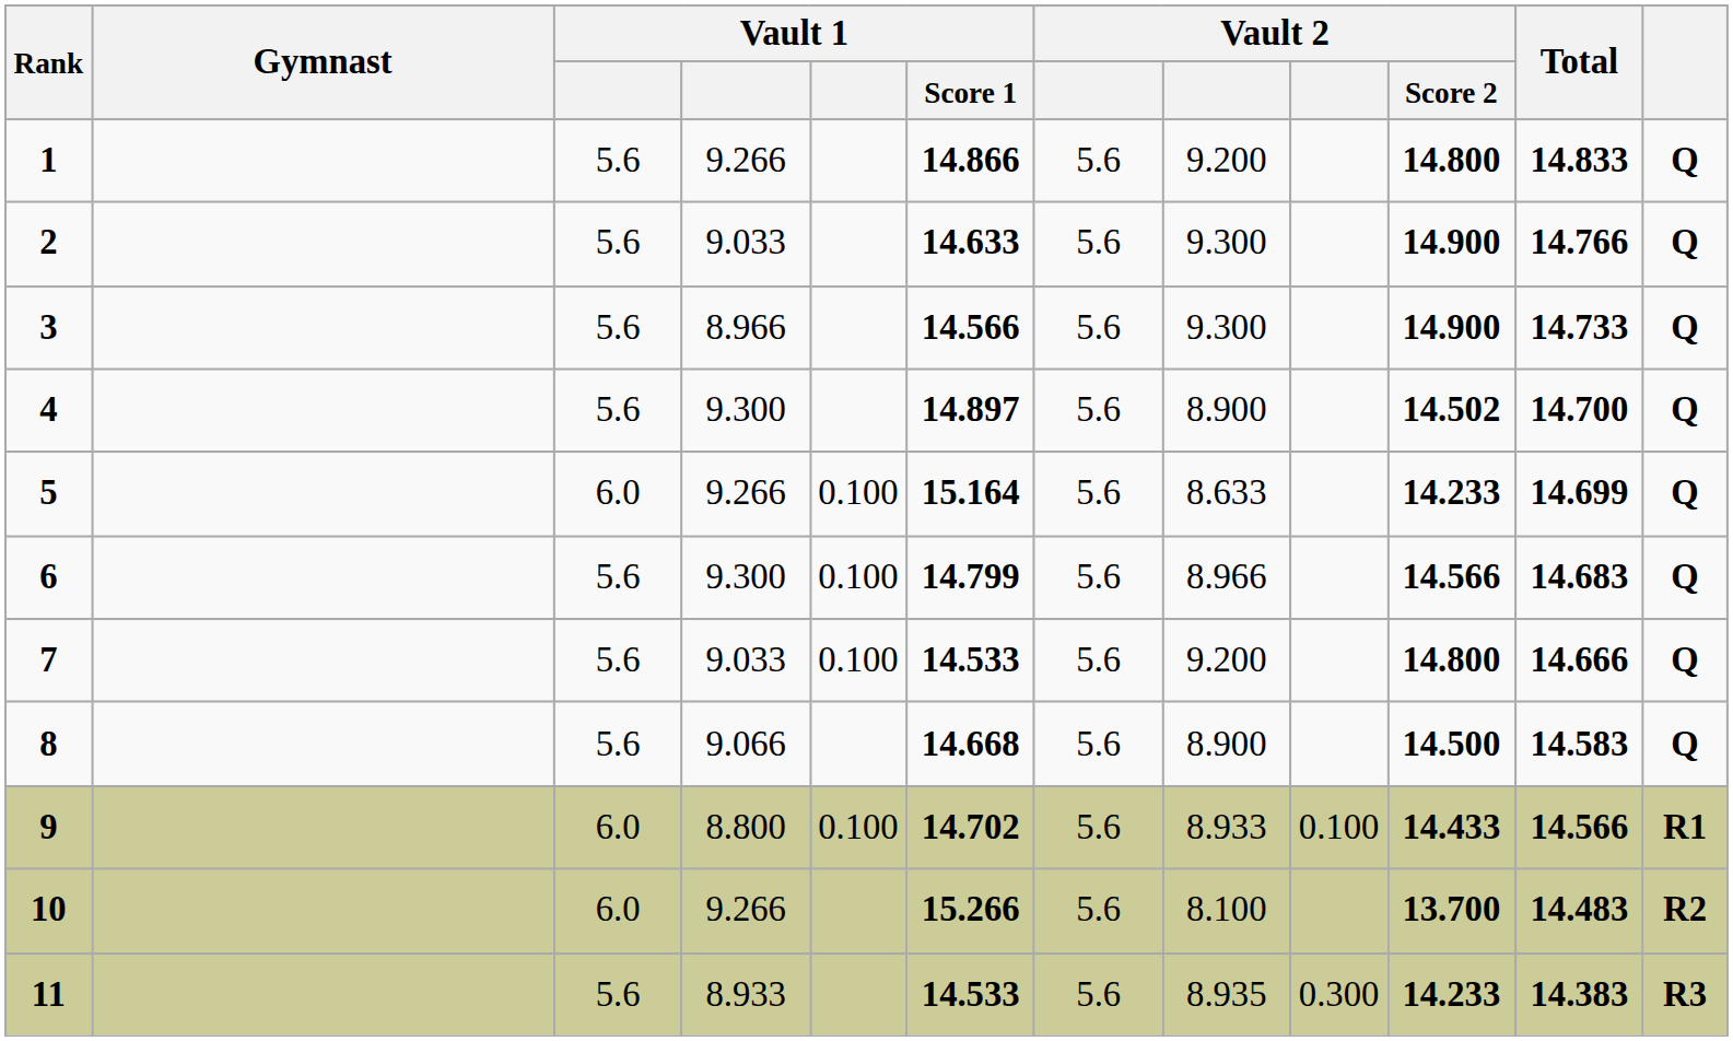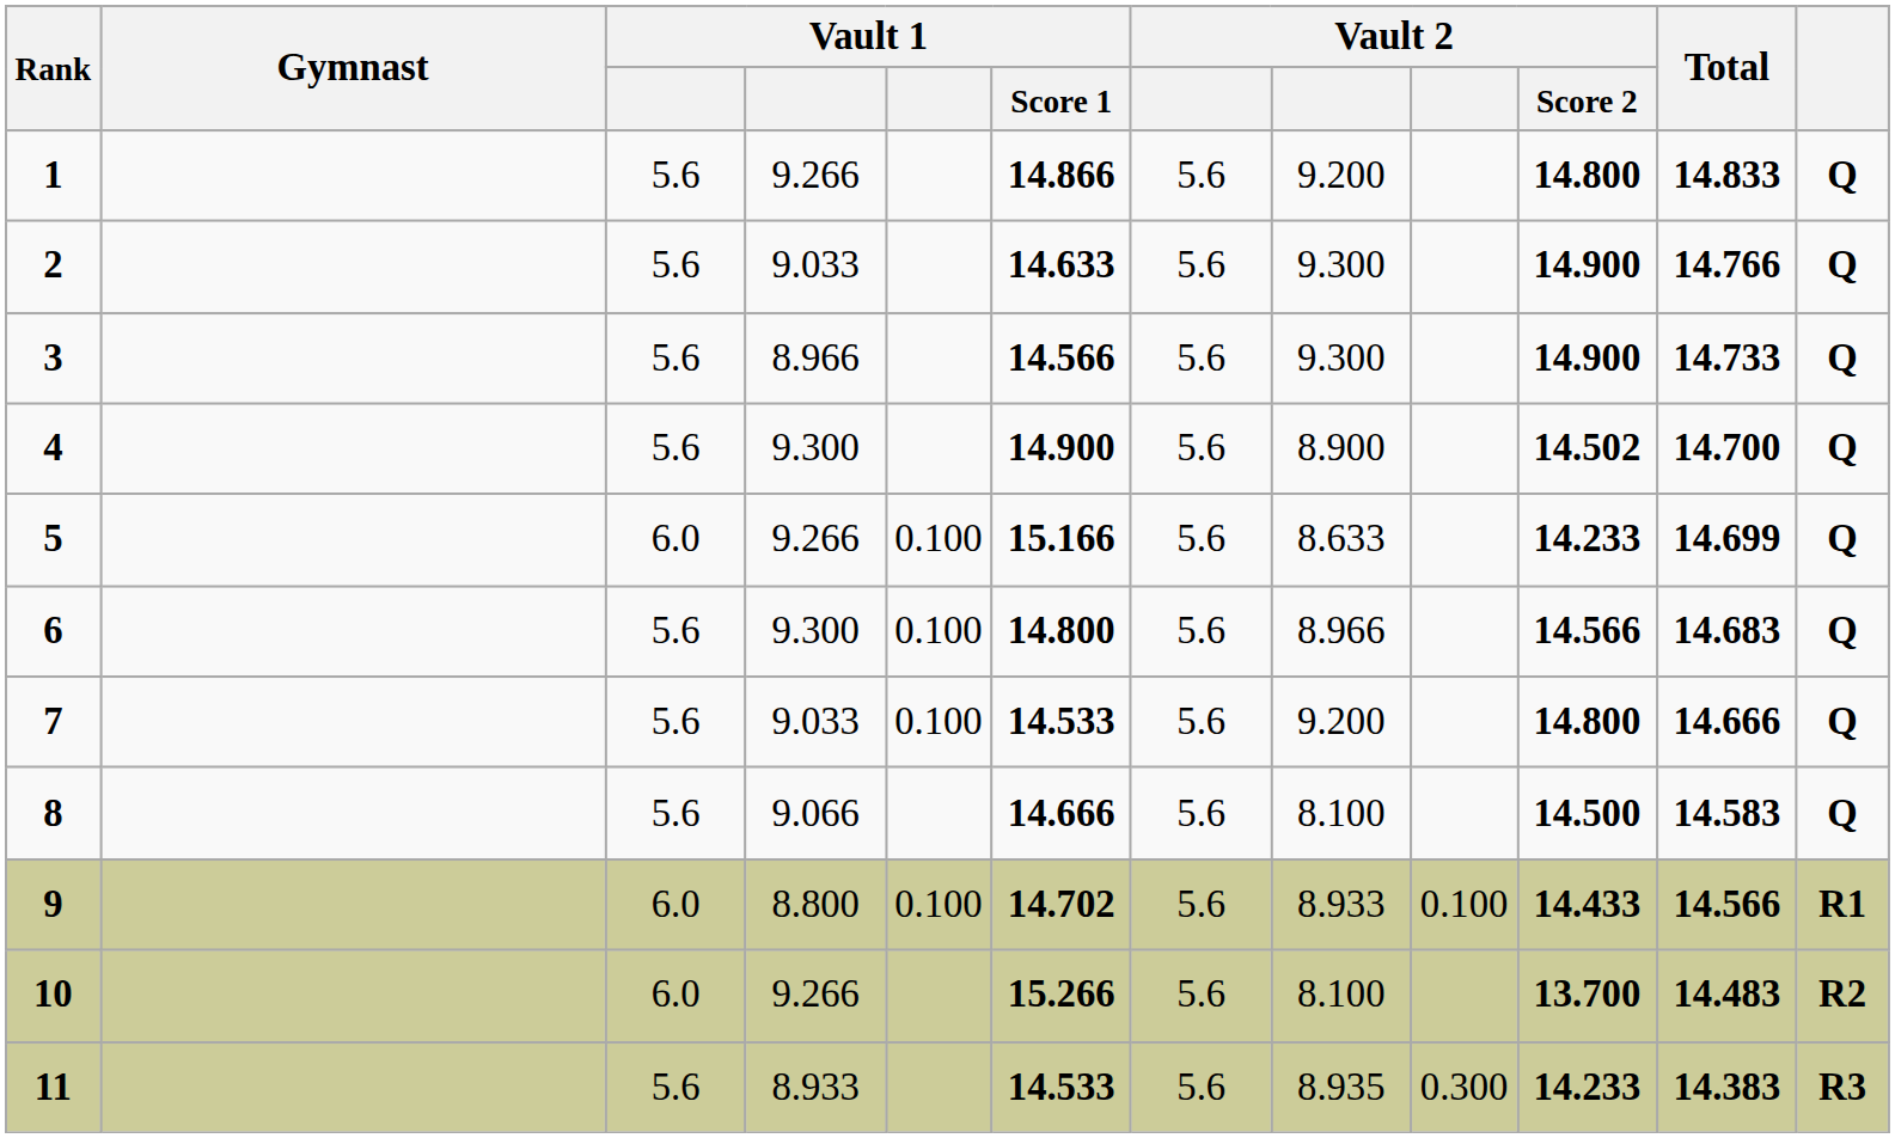4 | Vault 1 / Score 1: 14.897 -> 14.900
5 | Vault 1 / Score 1: 15.164 -> 15.166
6 | Vault 1 / Score 1: 14.799 -> 14.800
8 | Vault 1 / Score 1: 14.668 -> 14.666
8 | column 8: 8.900 -> 8.100
